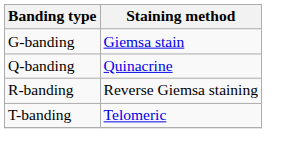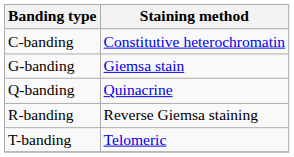+ row: C-banding | Constitutive heterochromatin
